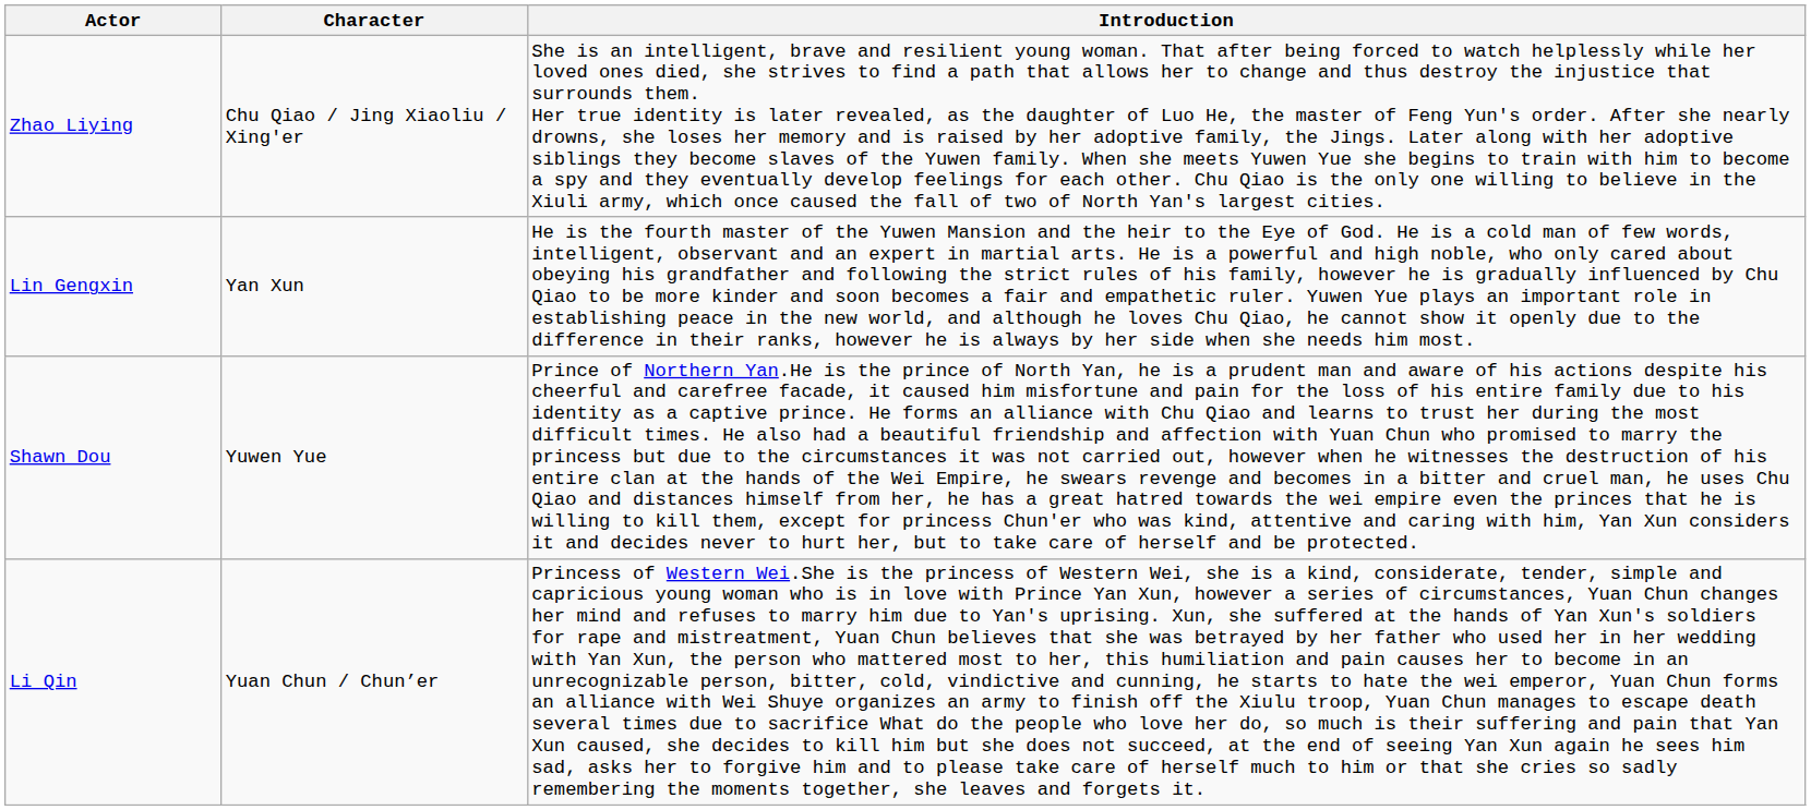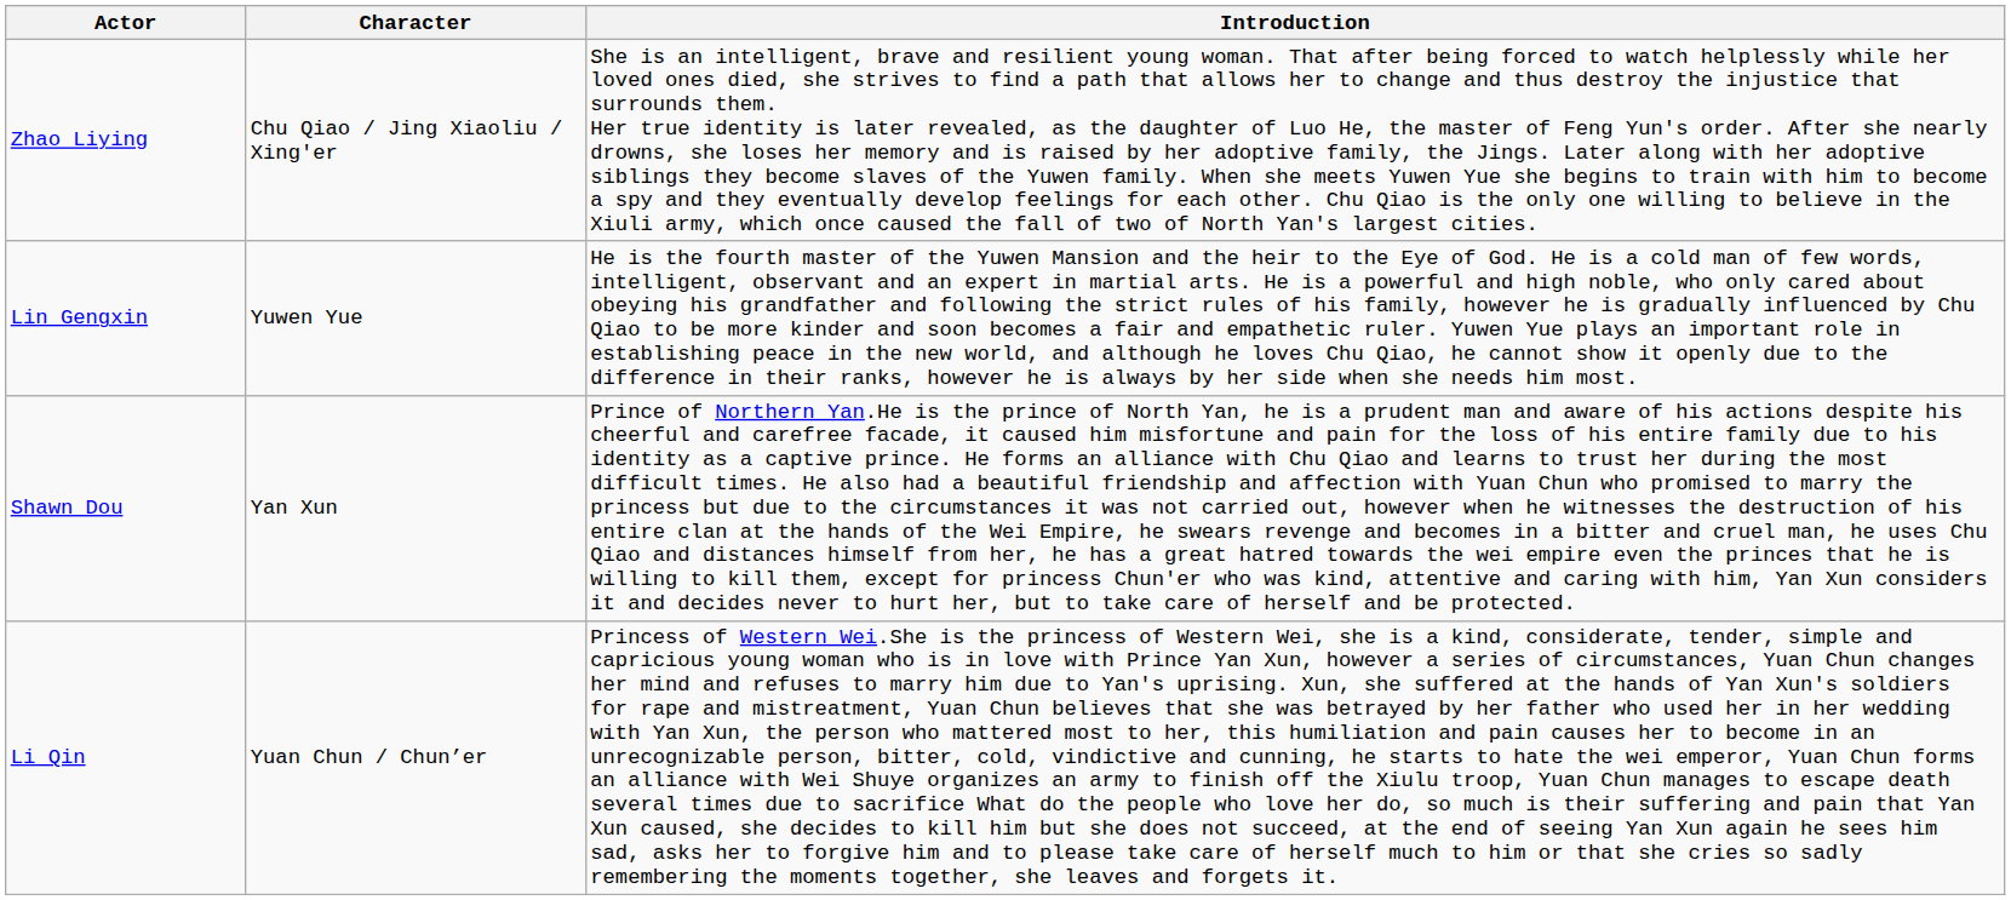Lin Gengxin | Character: Yan Xun -> Yuwen Yue
Shawn Dou | Character: Yuwen Yue -> Yan Xun
